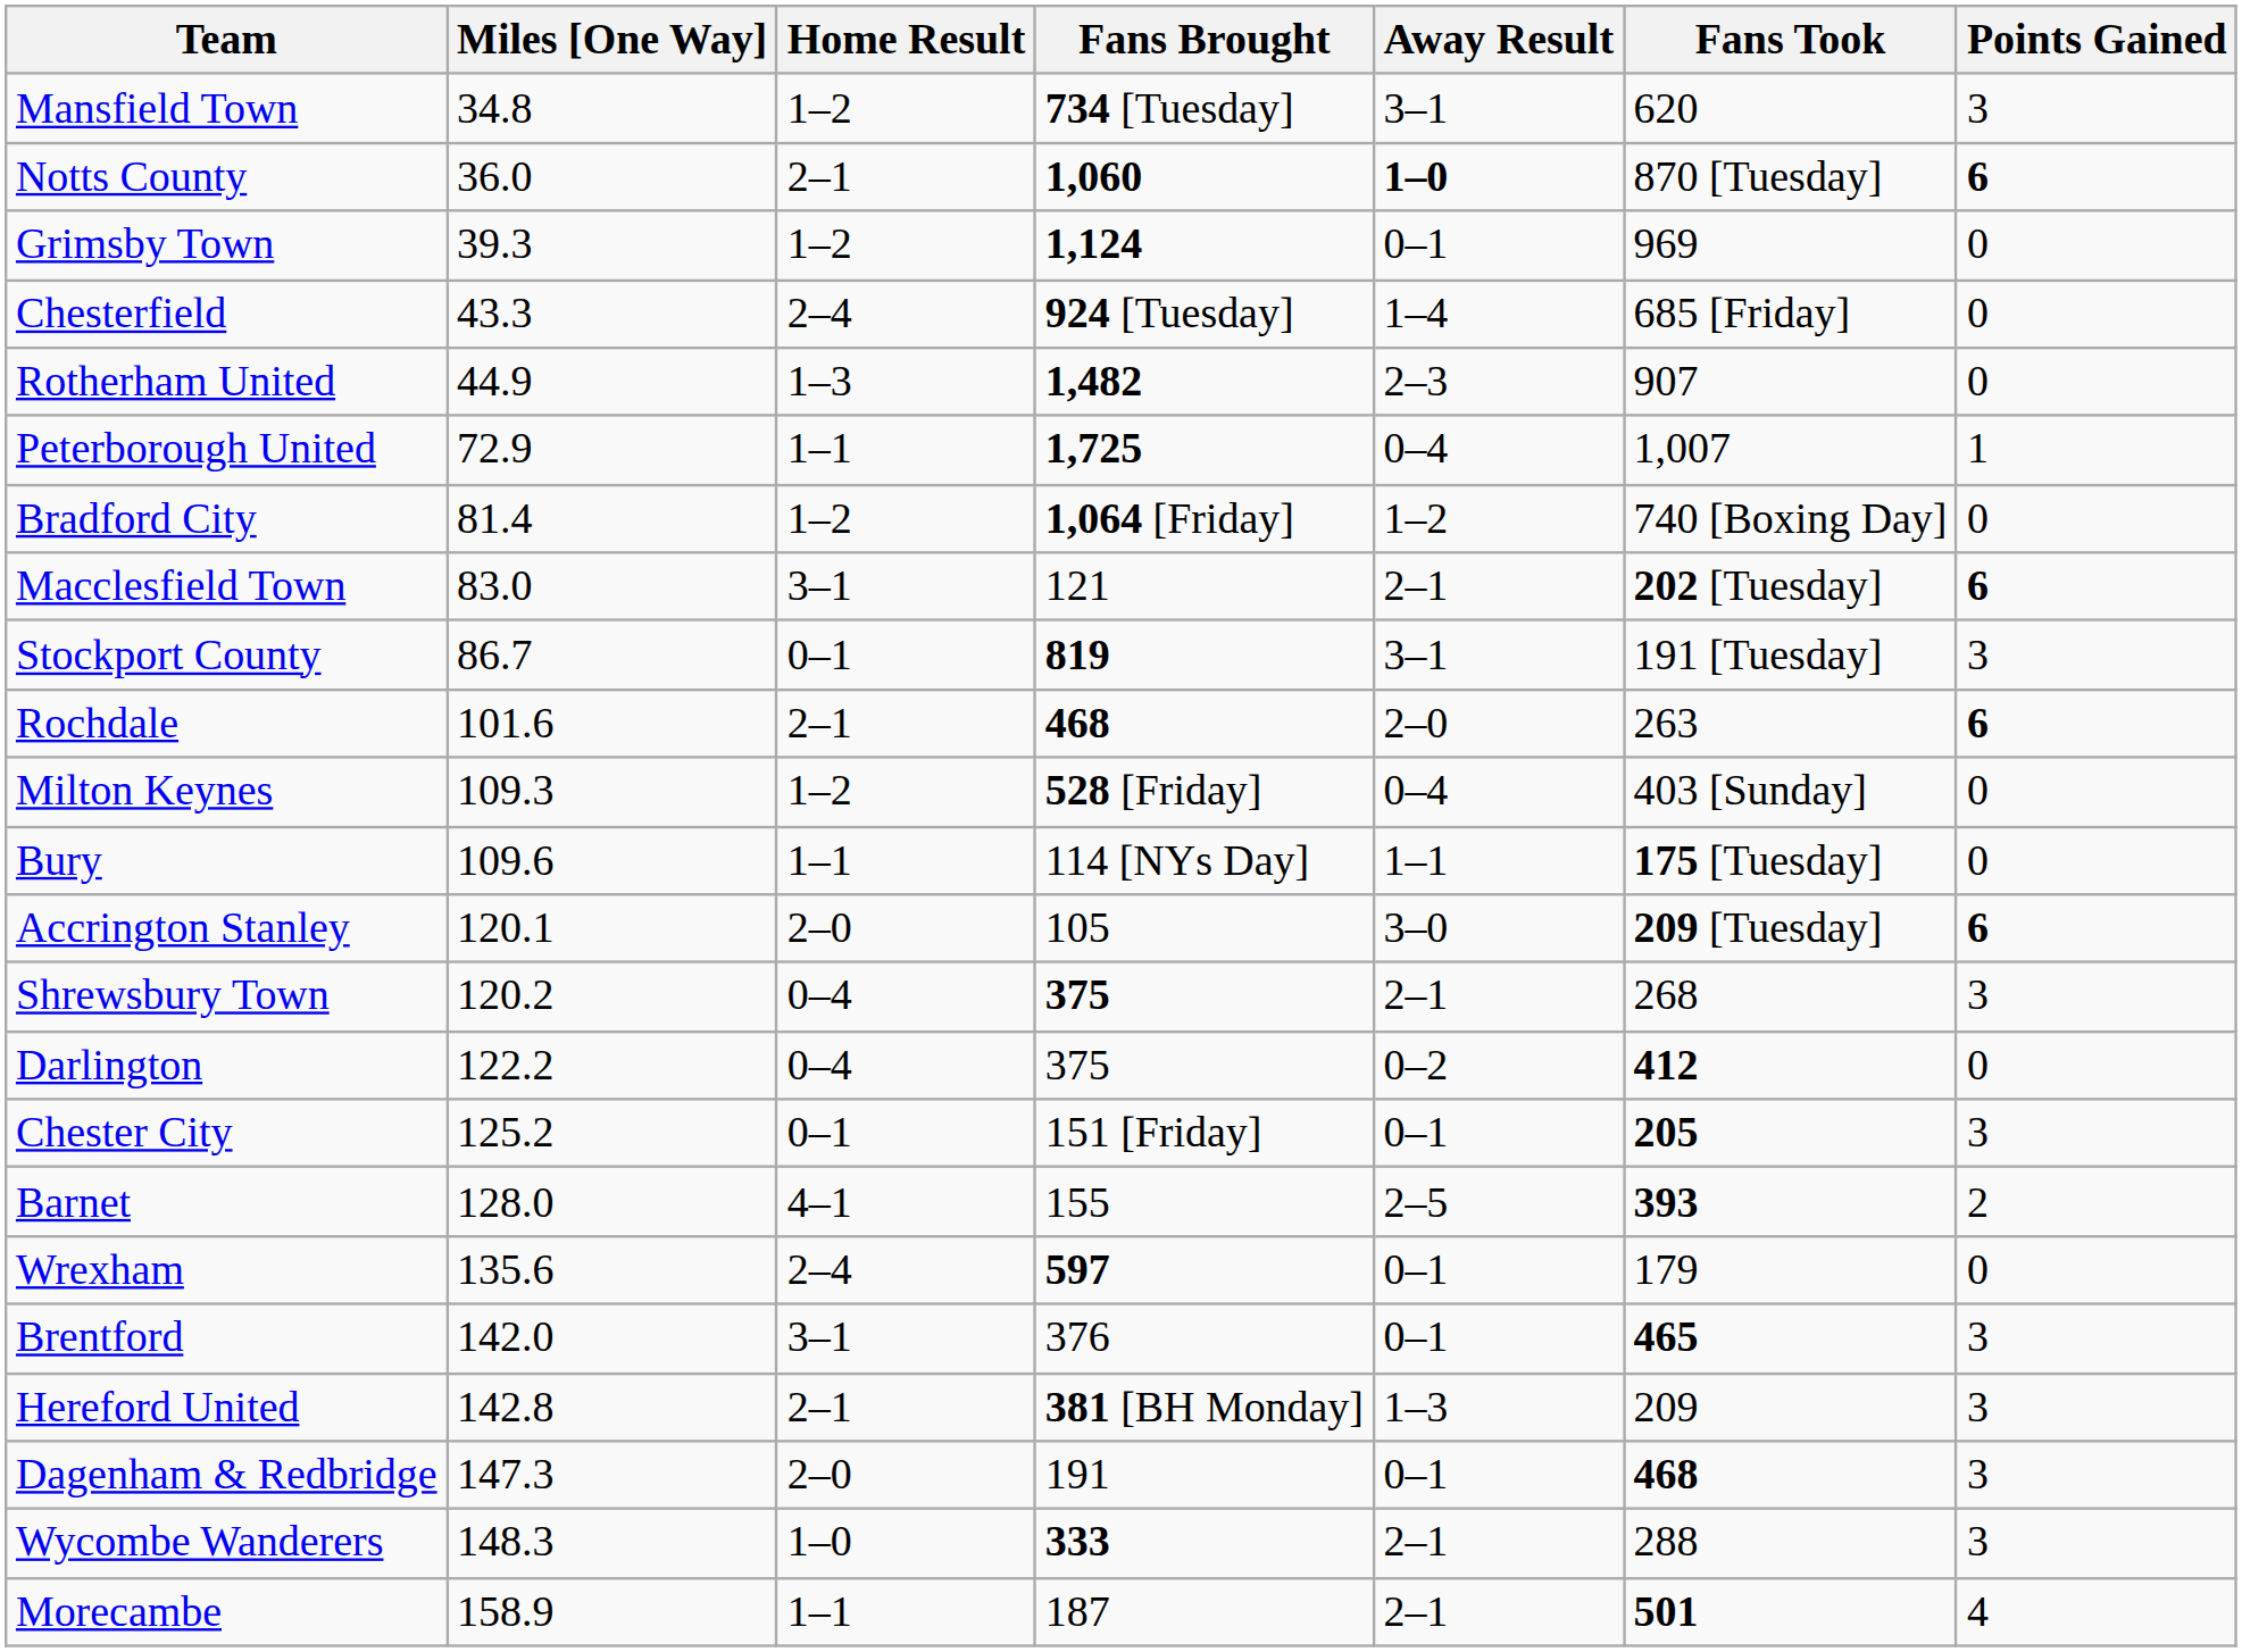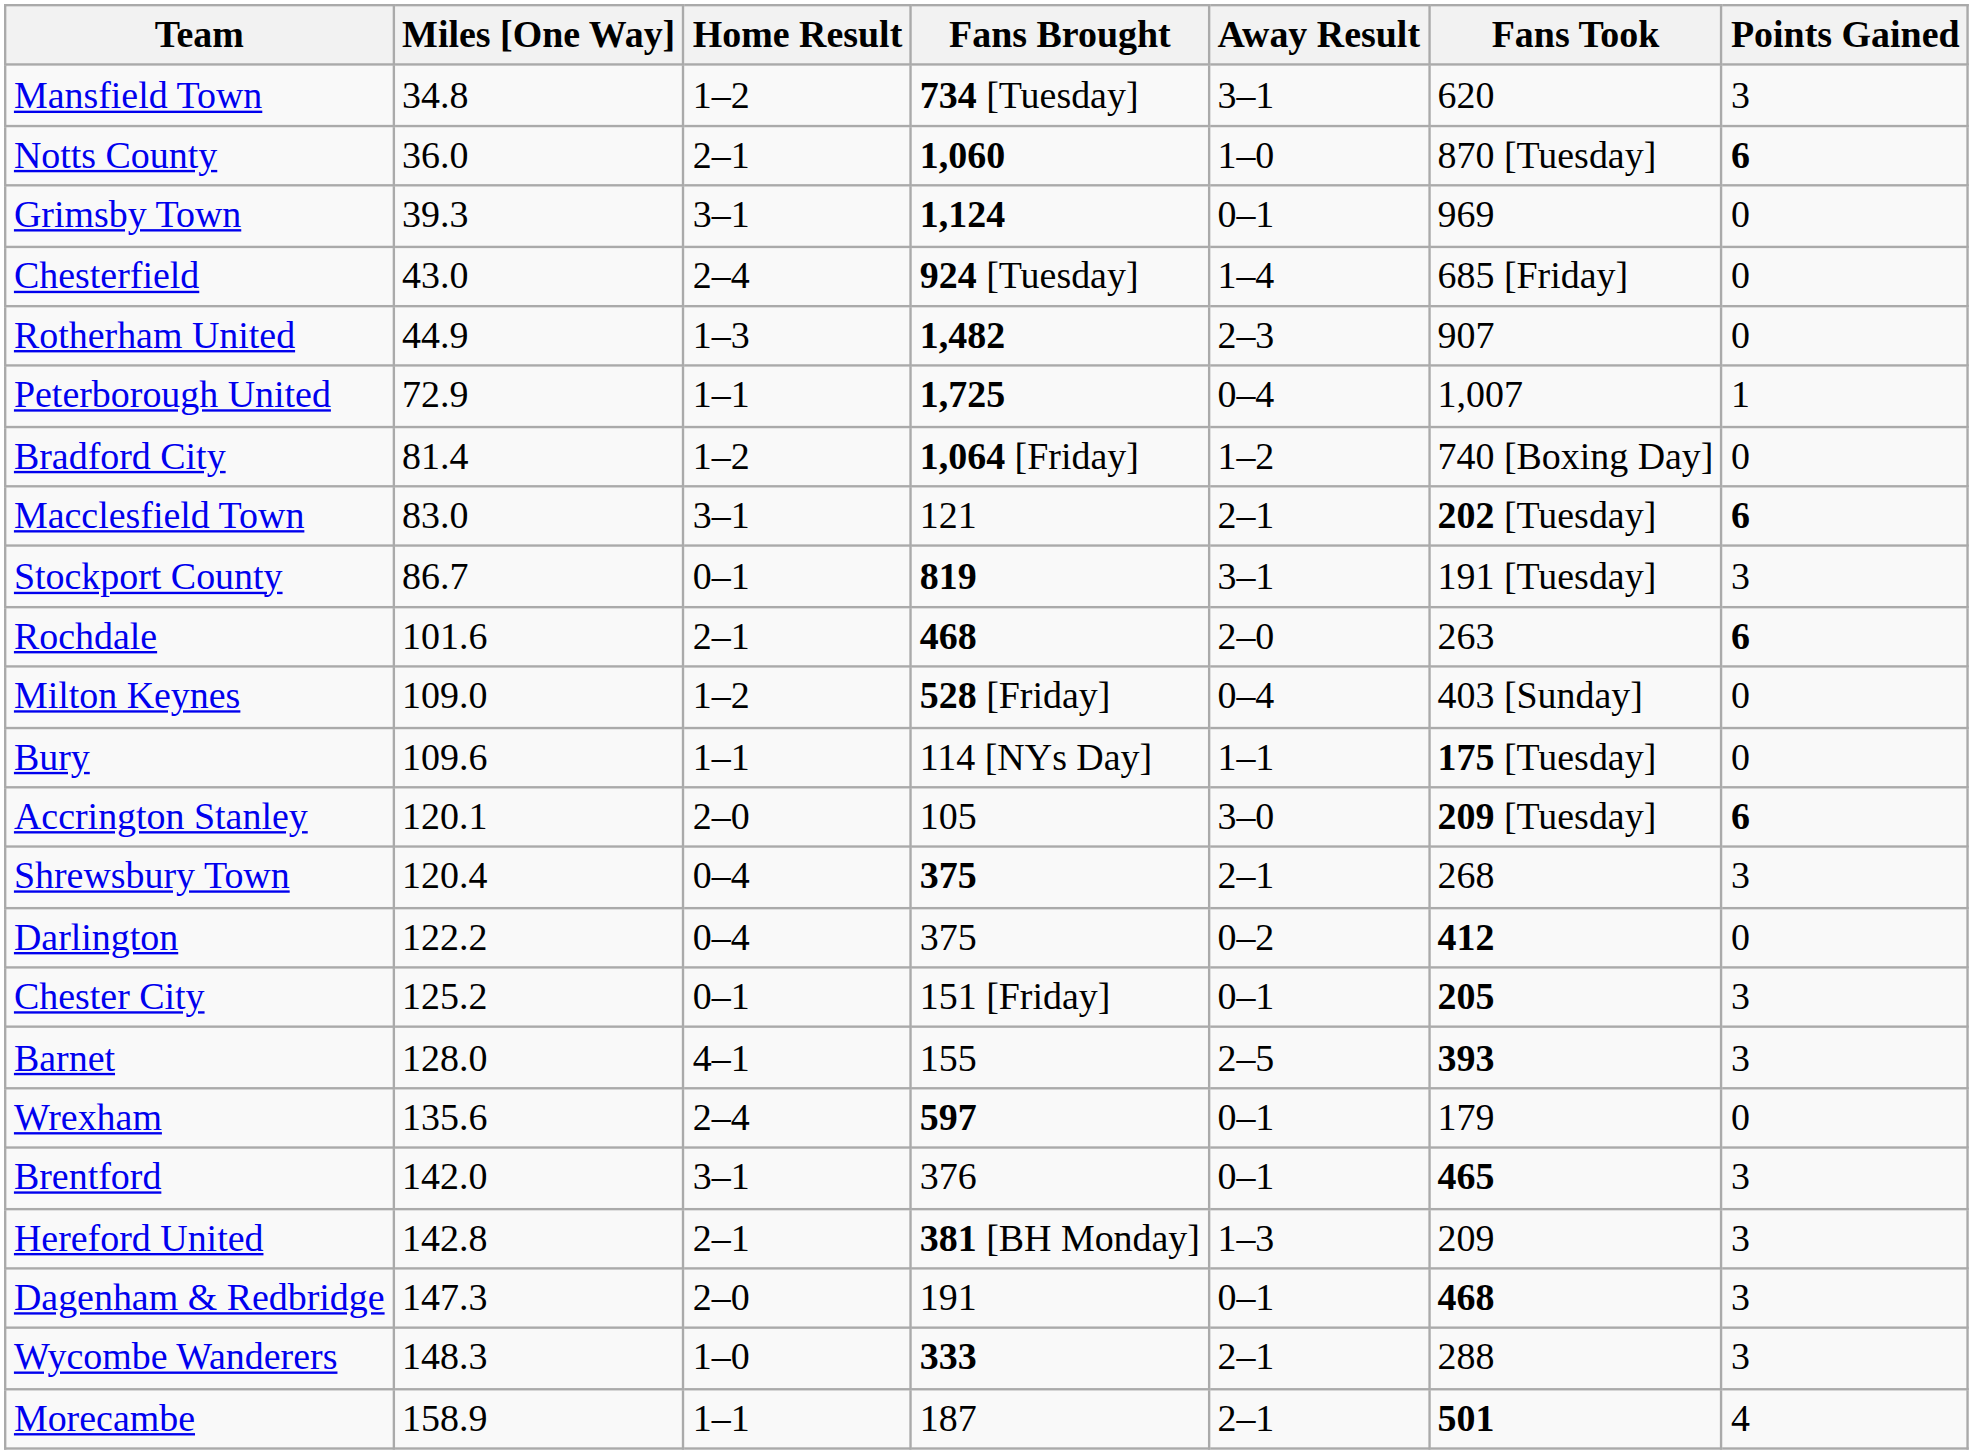Notts County | Away Result: bold -> normal
Grimsby Town | Home Result: 1–2 -> 3–1
Chesterfield | Miles [One Way]: 43.3 -> 43.0
Milton Keynes | Miles [One Way]: 109.3 -> 109.0
Shrewsbury Town | Miles [One Way]: 120.2 -> 120.4
Barnet | Points Gained: 2 -> 3
